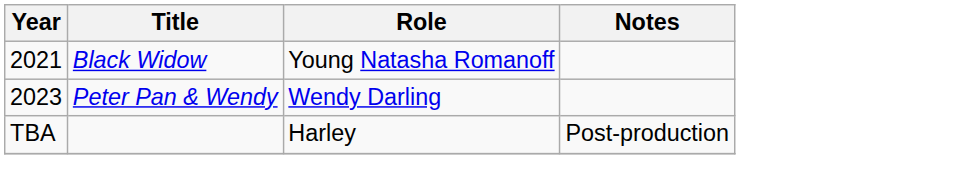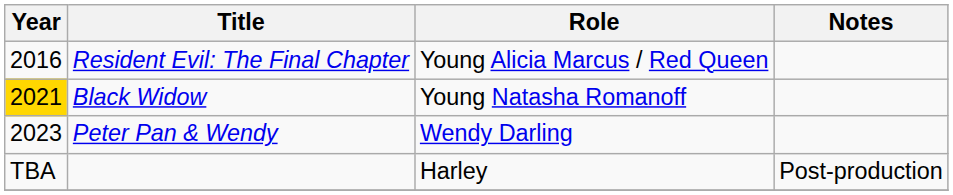+ row: 2016 | Resident Evil: The Final Chapter | Young Alicia Marcus / Red Queen
Black Widow | Year: no background -> gold background
